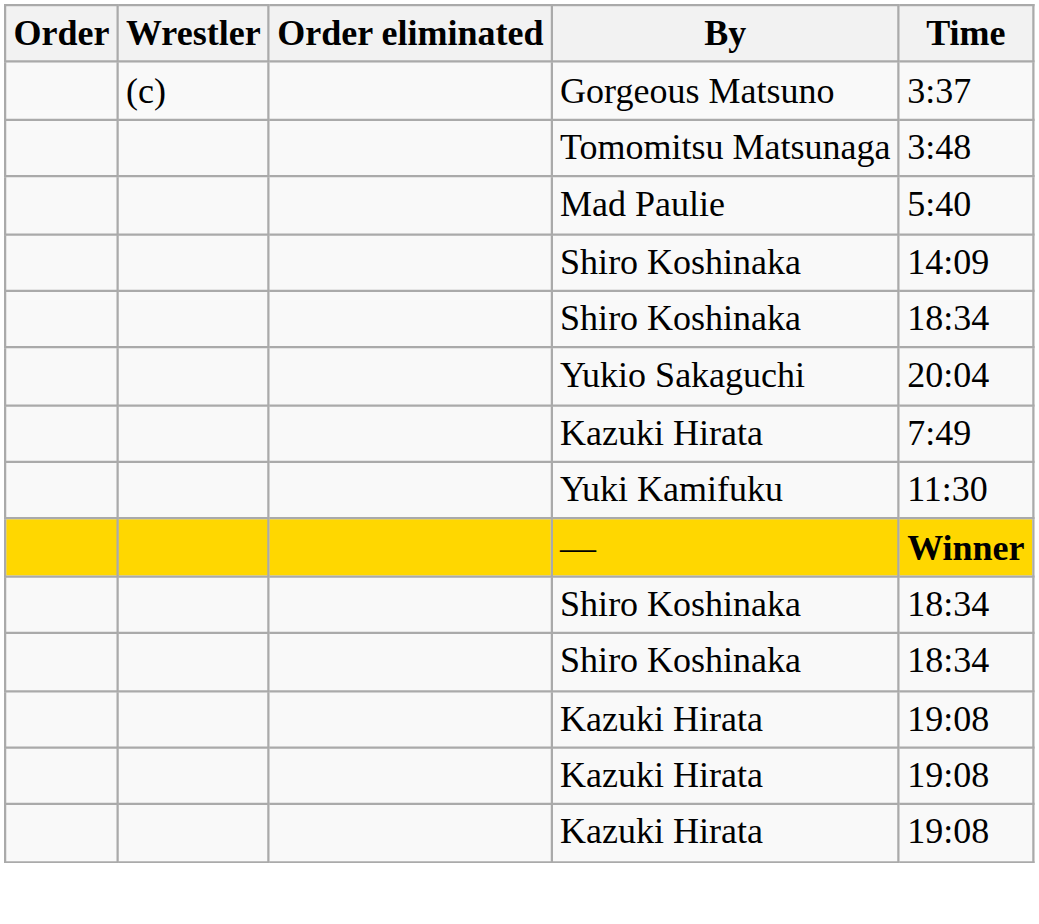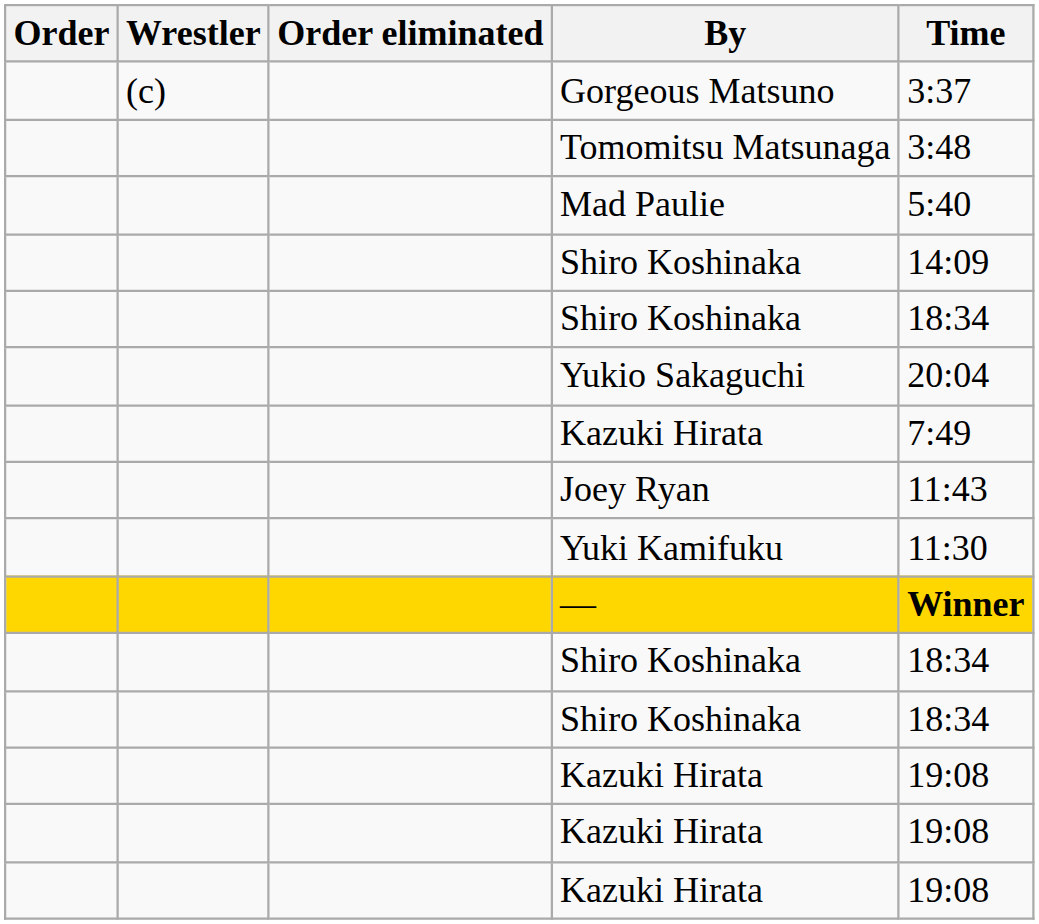+ row: Joey Ryan | 11:43
